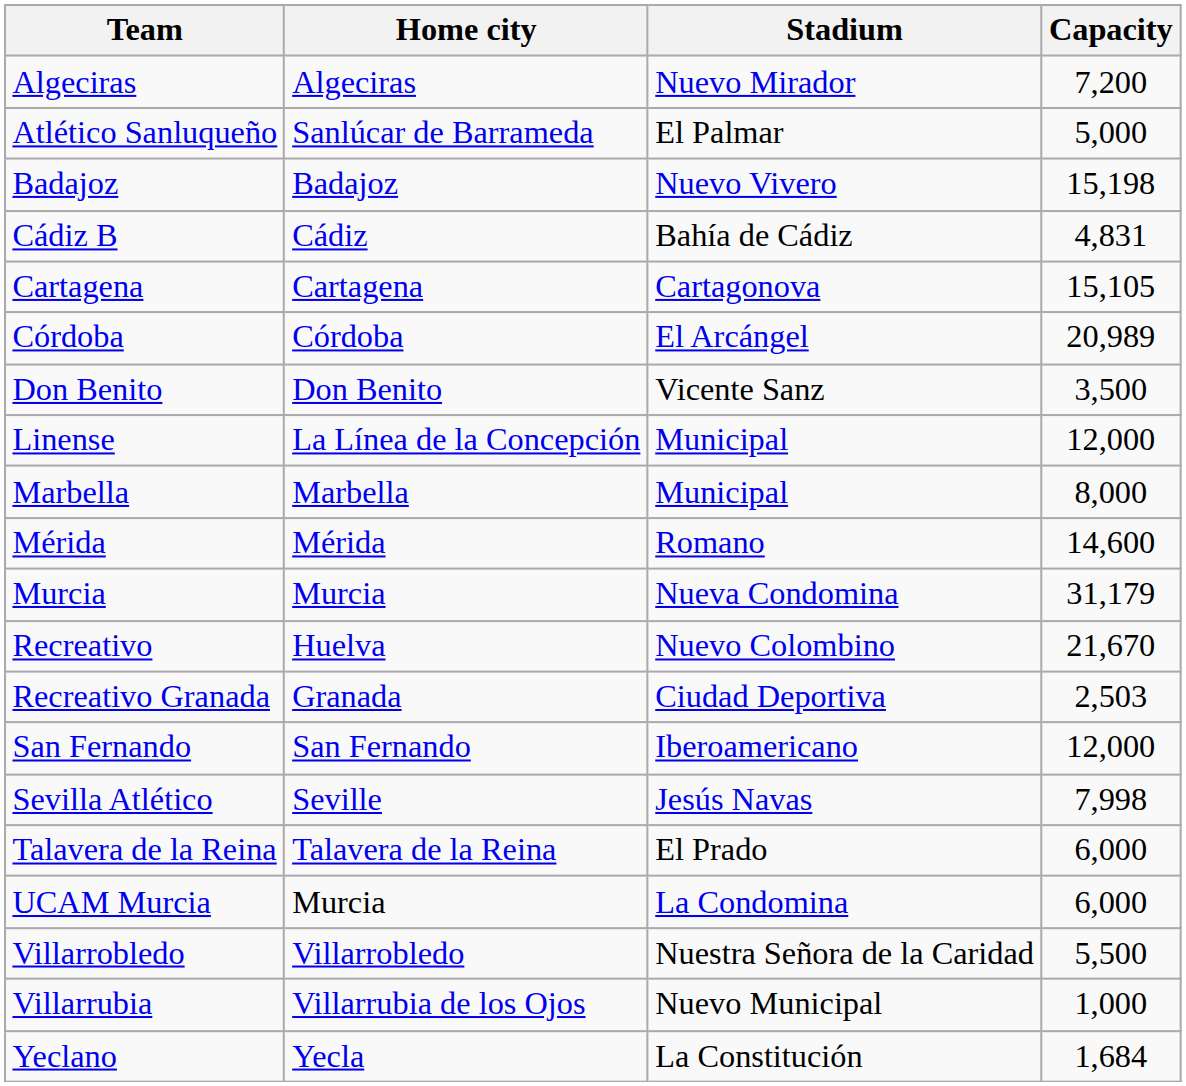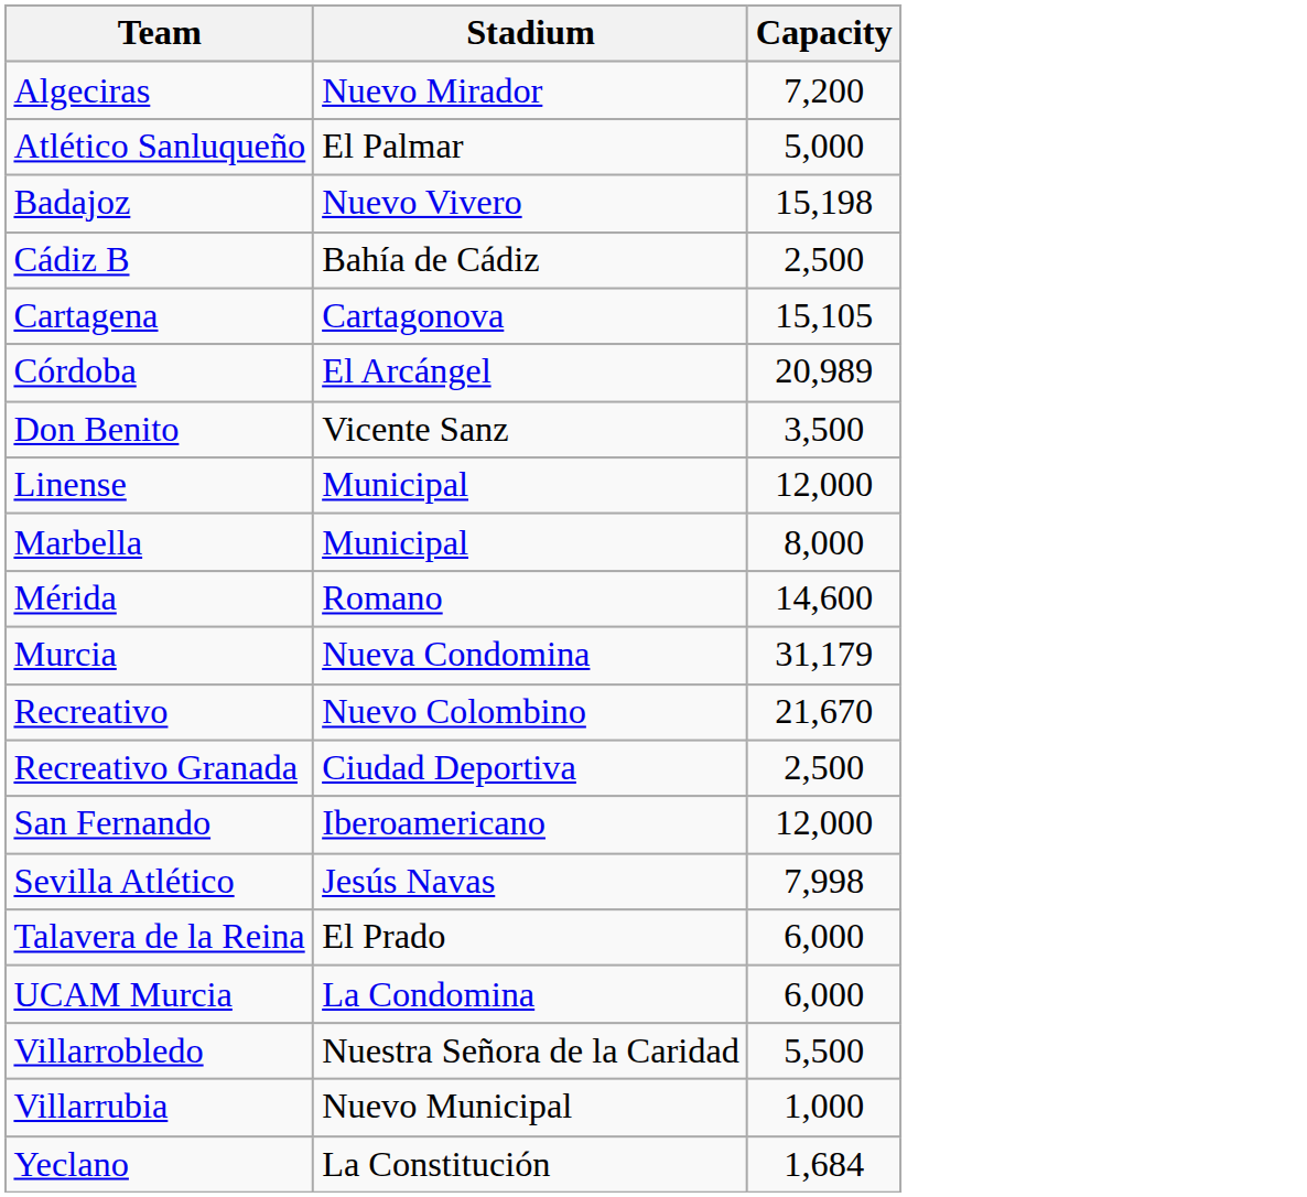- column: Home city | Algeciras | Sanlúcar de Barrameda | Badajoz | Cádiz | Cartagena | Córdoba | Don Benito | La Línea de la Concepción | Marbella | Mérida | Murcia | Huelva | Granada | San Fernando | Seville | Talavera de la Reina | Murcia | Villarrobledo | Villarrubia de los Ojos | Yecla
Cádiz B | Capacity: 4,831 -> 2,500
Recreativo Granada | Capacity: 2,503 -> 2,500
